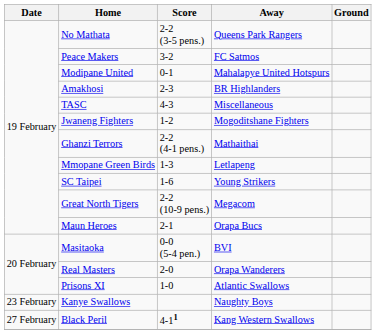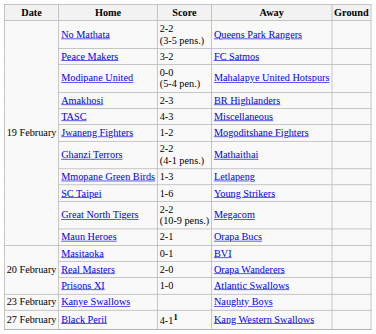Modipane United | Score: 0-1 -> 0-0 (5-4 pen.)
Masitaoka | Score: 0-0 (5-4 pen.) -> 0-1
